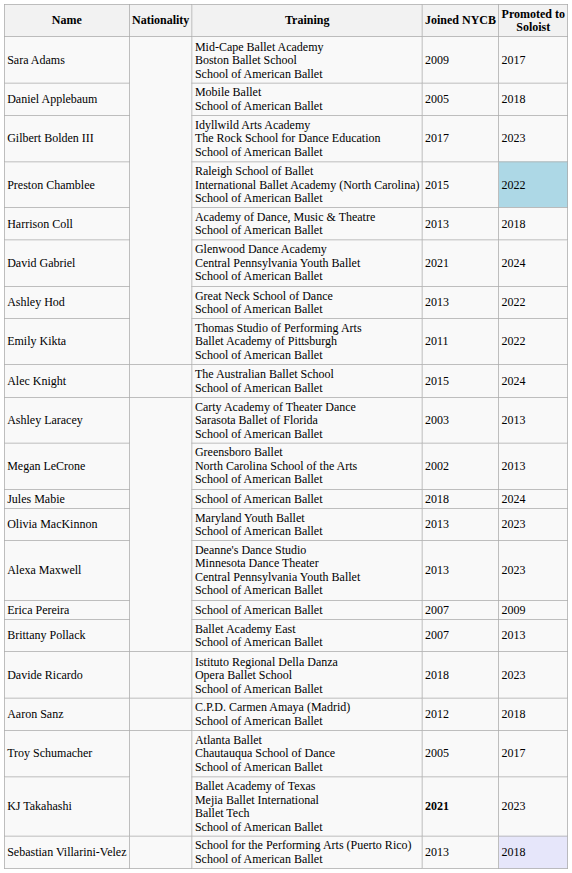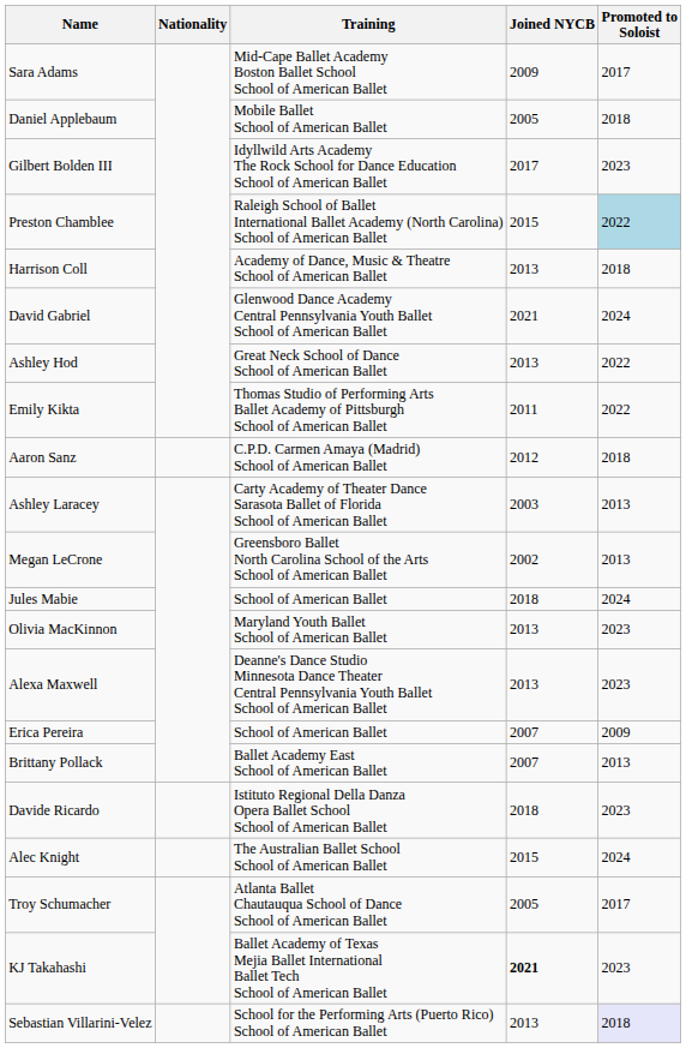rows swapped: Alec Knight <-> Aaron Sanz
